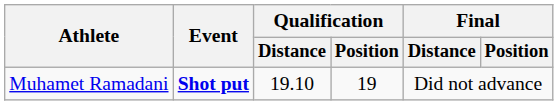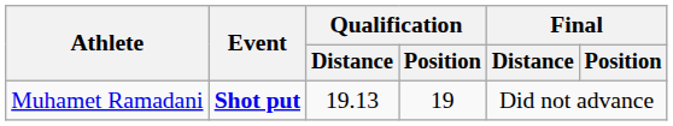Muhamet Ramadani | Qualification / Distance: 19.10 -> 19.13
